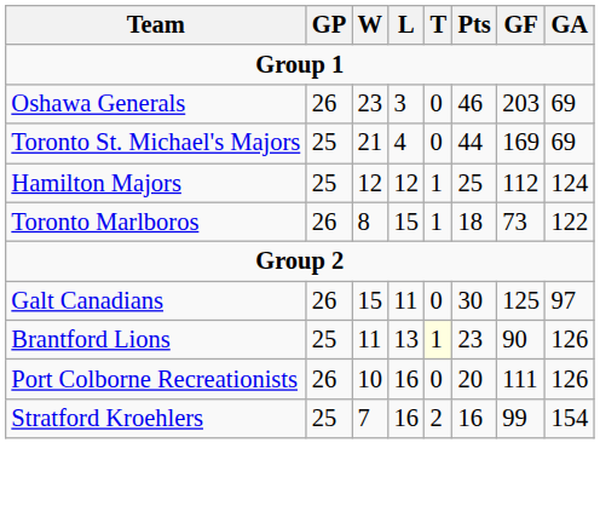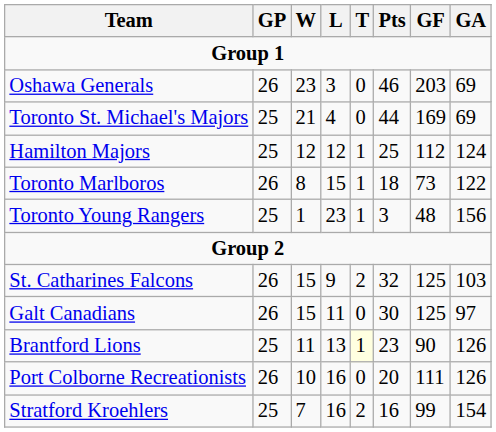+ row: Toronto Young Rangers | 25 | 1 | 23 | 1 | 3 | 48 | 156
+ row: St. Catharines Falcons | 26 | 15 | 9 | 2 | 32 | 125 | 103
